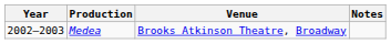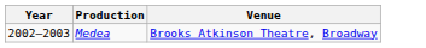- column: Notes
